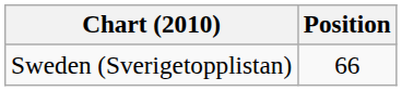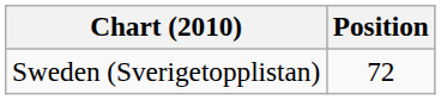Sweden (Sverigetopplistan) | Position: 66 -> 72
